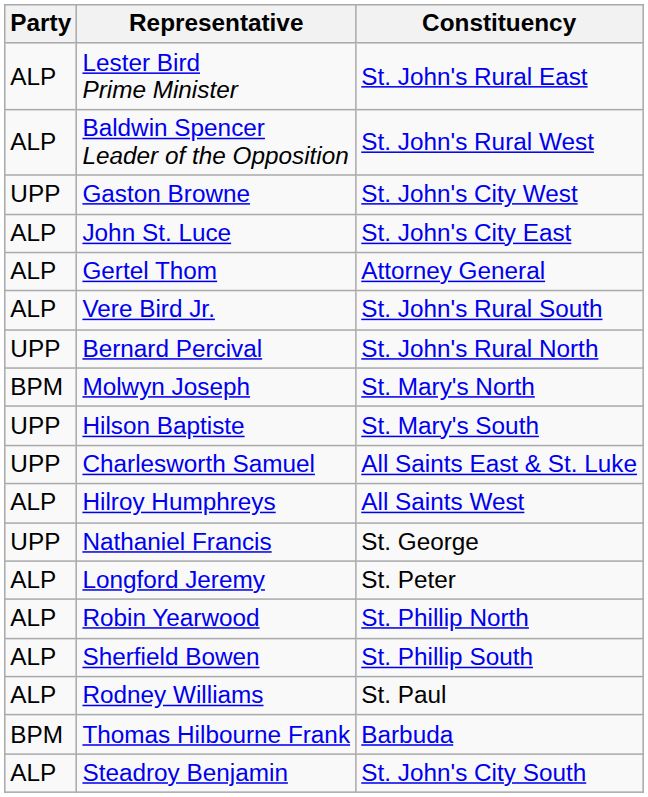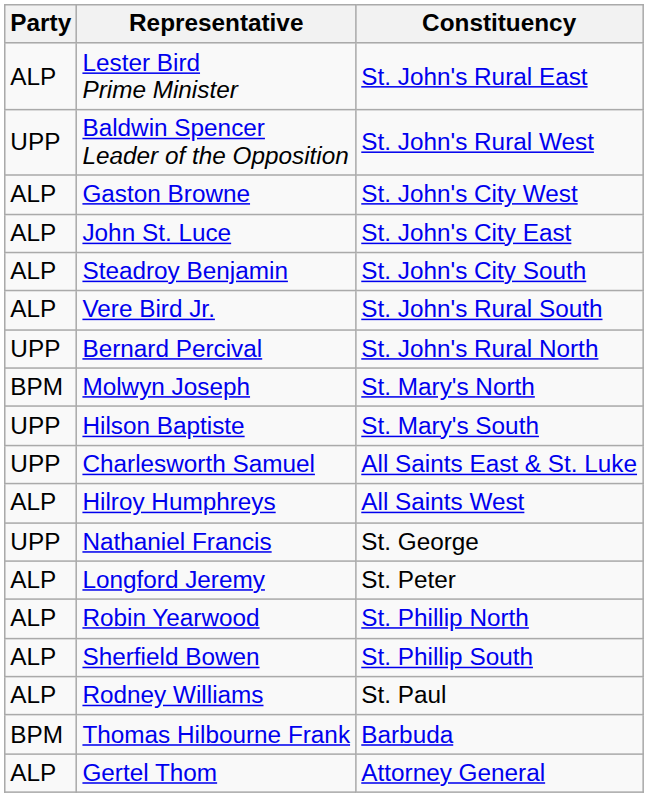Baldwin Spencer Leader of the Opposition | Party: ALP -> UPP
Gaston Browne | Party: UPP -> ALP
rows swapped: Steadroy Benjamin <-> Gertel Thom
